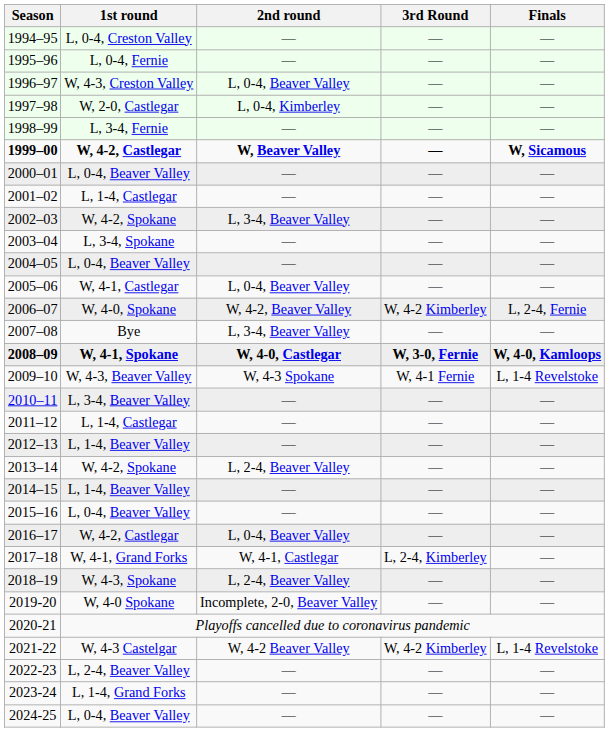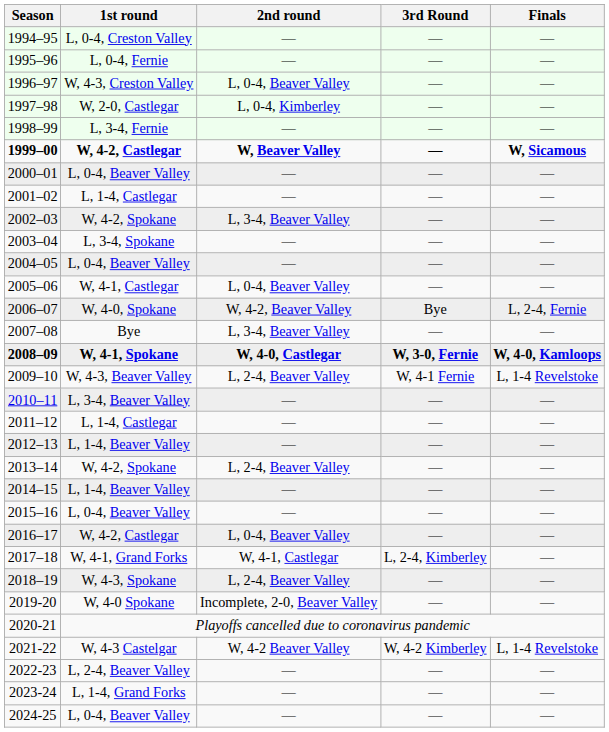2006–07 | 3rd Round: W, 4-2 Kimberley -> Bye
2009–10 | 2nd round: W, 4-3 Spokane -> L, 2-4, Beaver Valley
